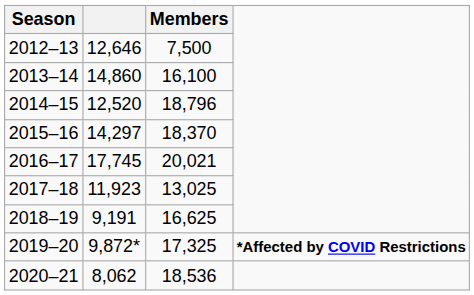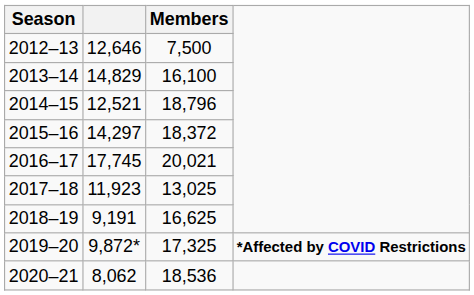2013–14 | column 2: 14,860 -> 14,829
2014–15 | column 2: 12,520 -> 12,521
2015–16 | Members: 18,370 -> 18,372
